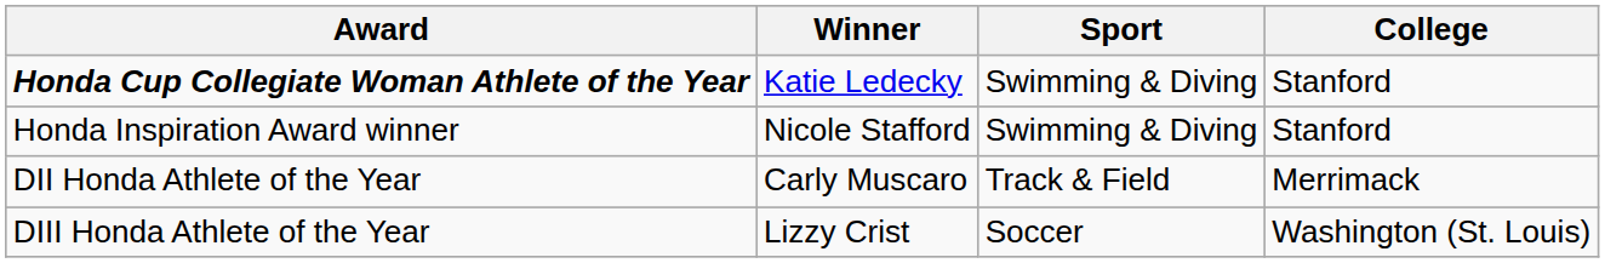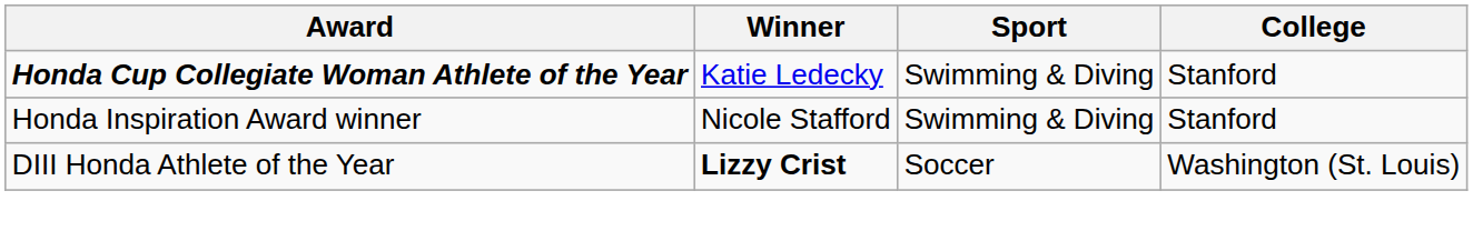- row: DII Honda Athlete of the Year | Carly Muscaro | Track & Field | Merrimack
DIII Honda Athlete of the Year | Winner: normal -> bold
